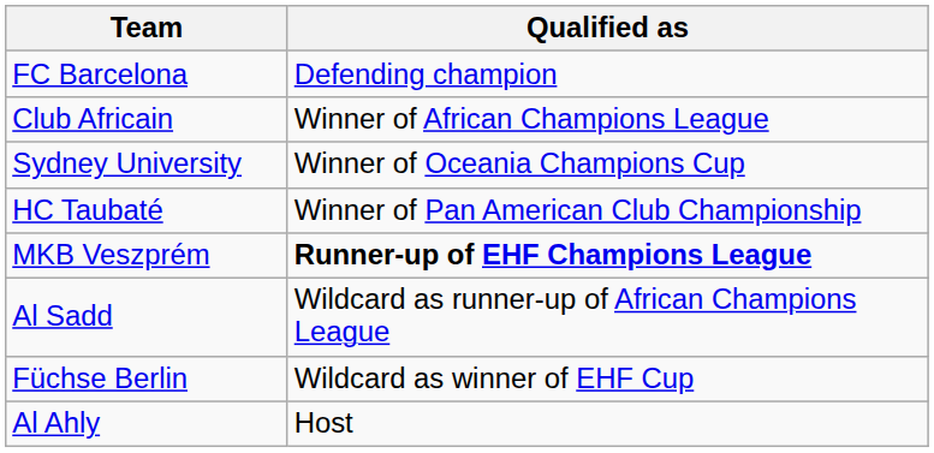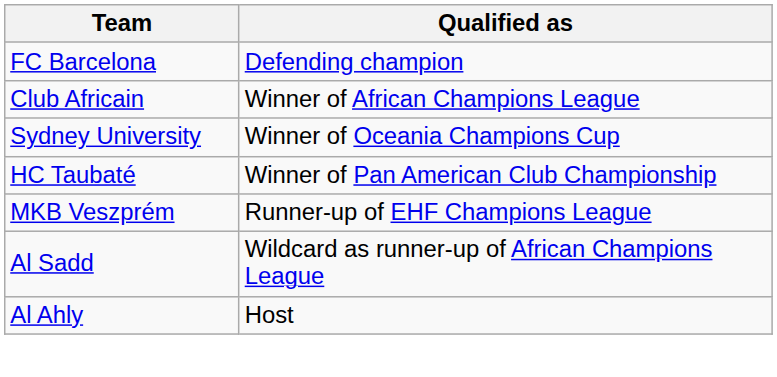MKB Veszprém | Qualified as: bold -> normal
- row: Füchse Berlin | Wildcard as winner of EHF Cup
